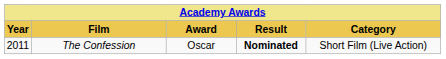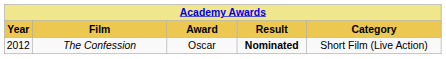The Confession | Year: 2011 -> 2012
